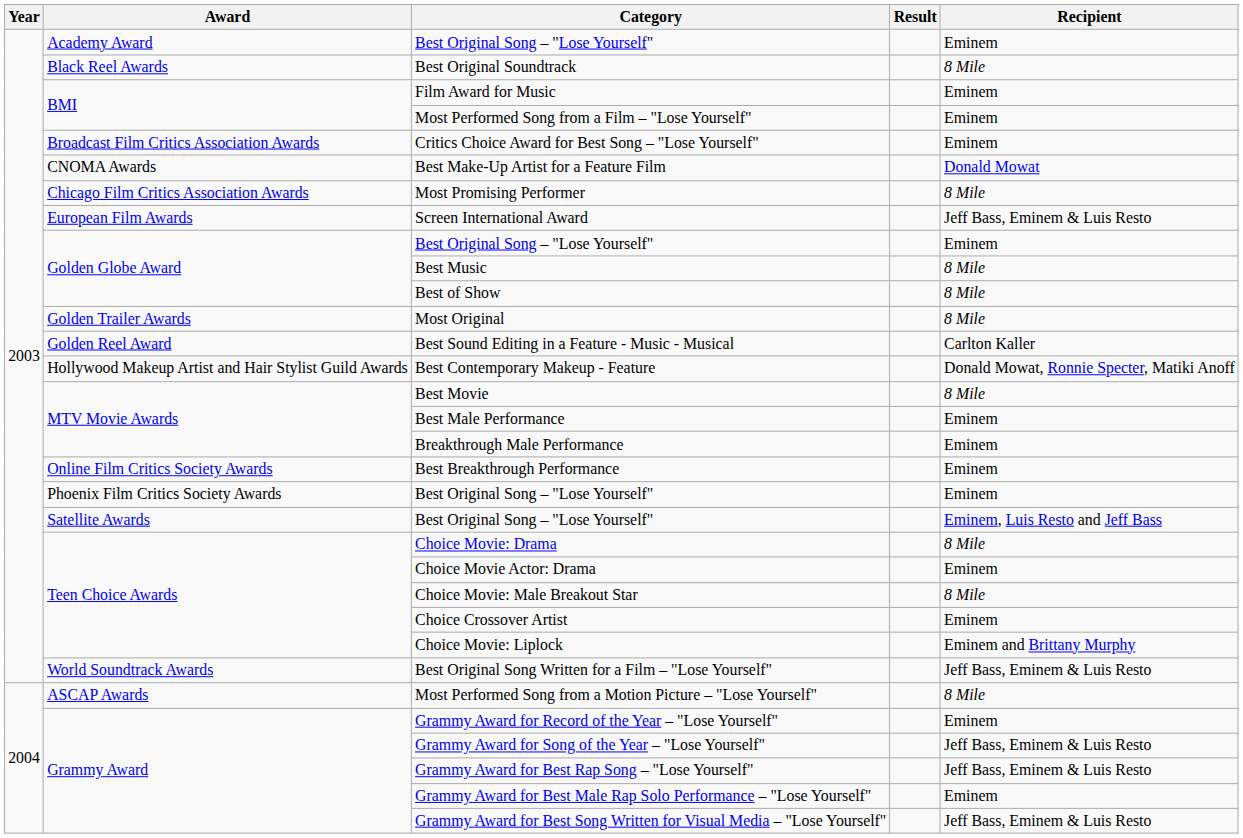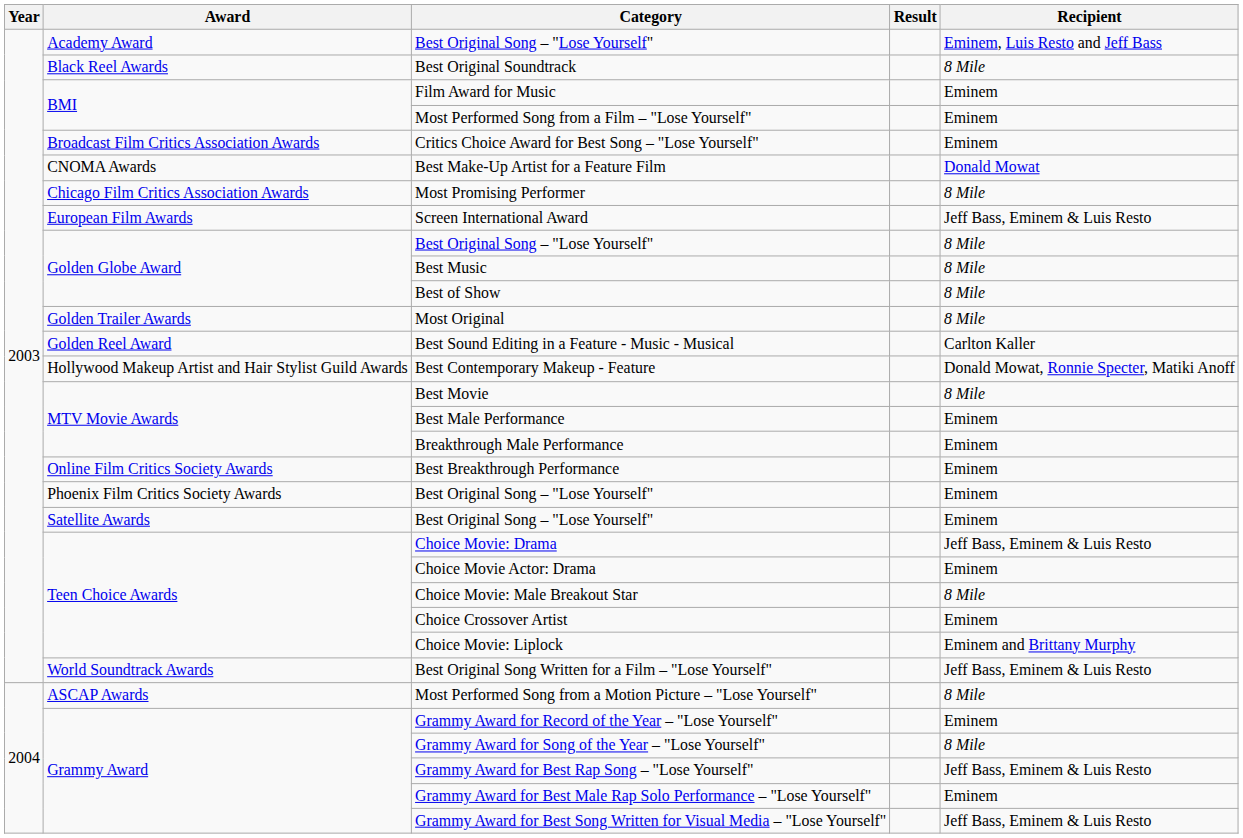Academy Award / Best Original Song – "Lose Yourself" | Recipient: Eminem -> Eminem, Luis Resto and Jeff Bass
Golden Globe Award / Best Original Song – "Lose Yourself" | Recipient: Eminem -> 8 Mile
Satellite Awards / Best Original Song – "Lose Yourself" | Recipient: Eminem, Luis Resto and Jeff Bass -> Eminem
Choice Movie: Drama | Recipient: 8 Mile -> Jeff Bass, Eminem & Luis Resto
Grammy Award for Song of the Year – "Lose Yourself" | Recipient: Jeff Bass, Eminem & Luis Resto -> 8 Mile
